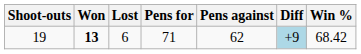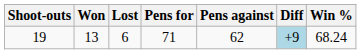19 | Won: bold -> normal
19 | Win %: 68.42 -> 68.24
